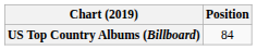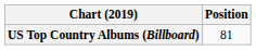US Top Country Albums (Billboard) | Position: 84 -> 81
